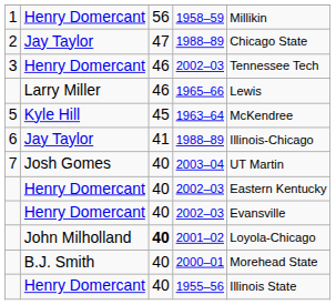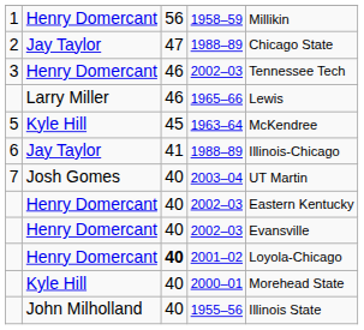2001–02 | column 2: John Milholland -> Henry Domercant
2000–01 | column 2: B.J. Smith -> Kyle Hill
1955–56 | column 2: Henry Domercant -> John Milholland
